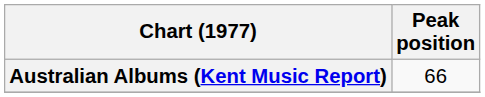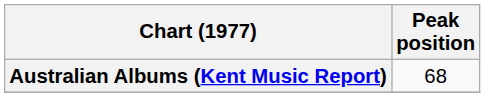Australian Albums (Kent Music Report) | Peak position: 66 -> 68
